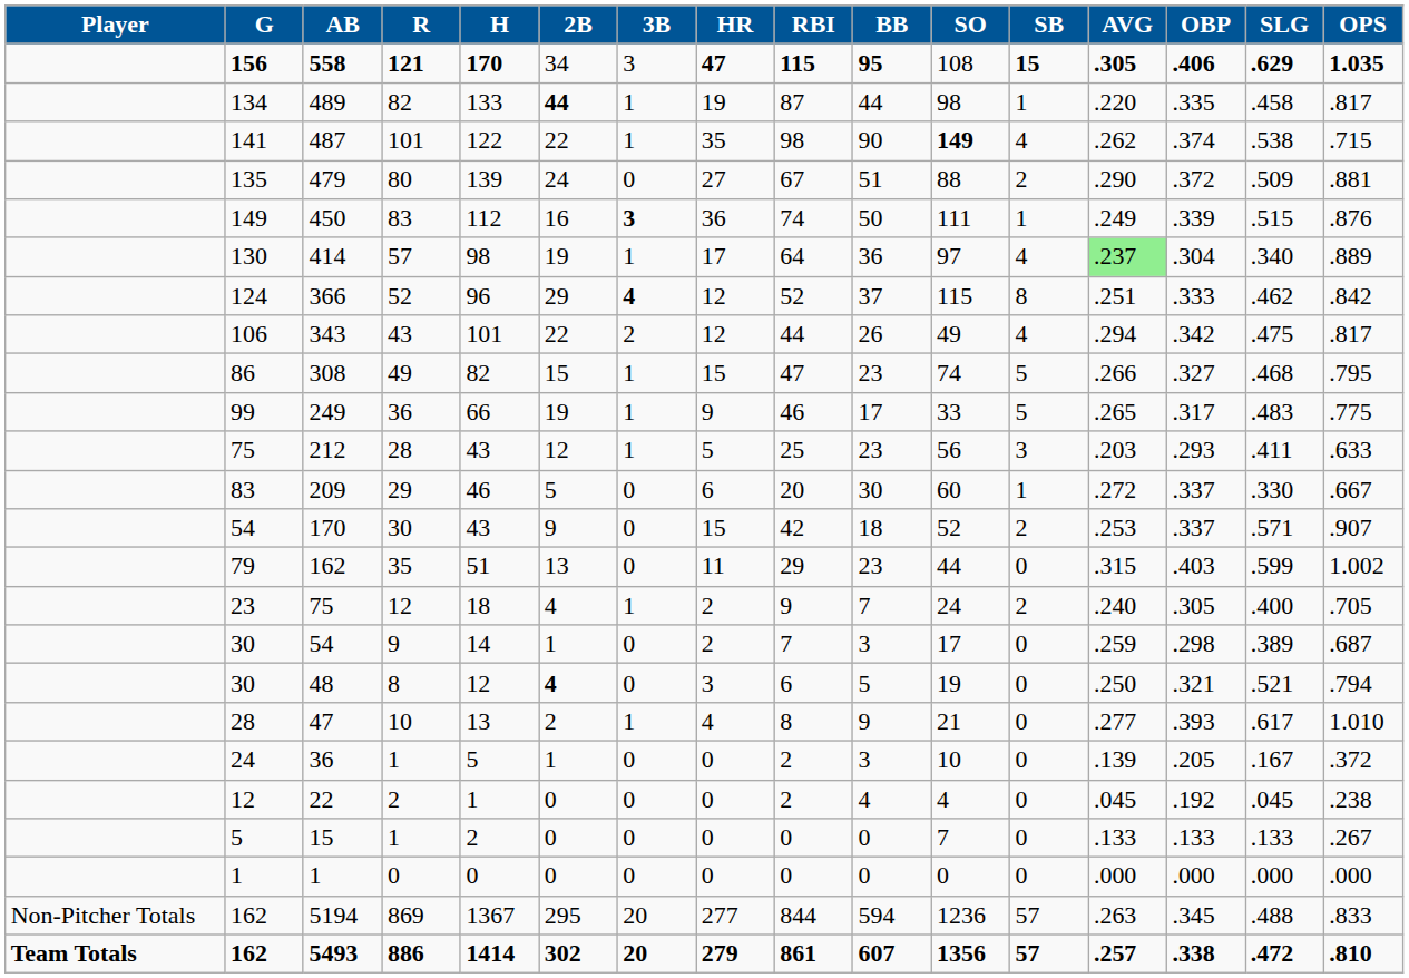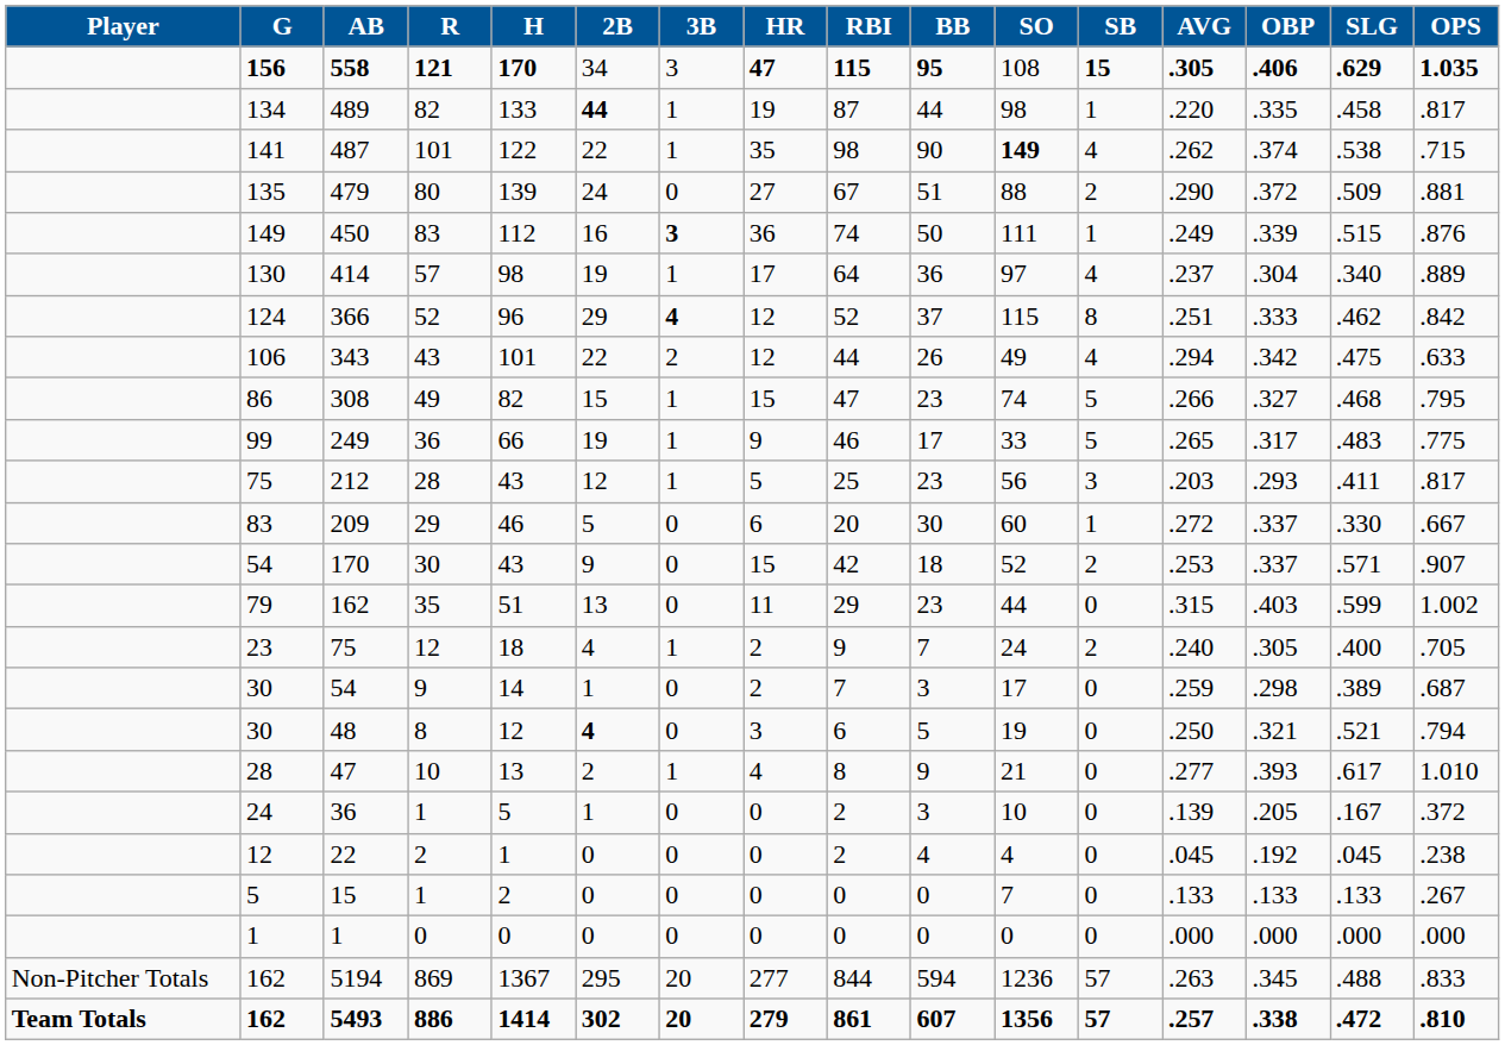414 | AVG: lightgreen background -> no background
343 | OPS: .817 -> .633
212 | OPS: .633 -> .817
